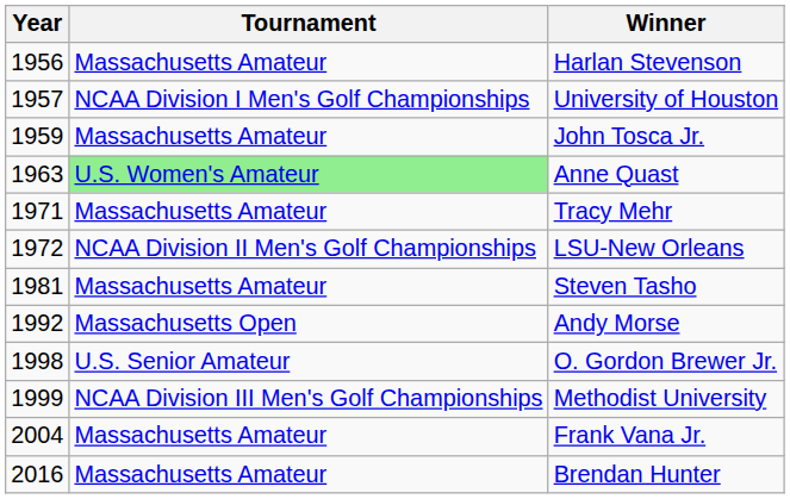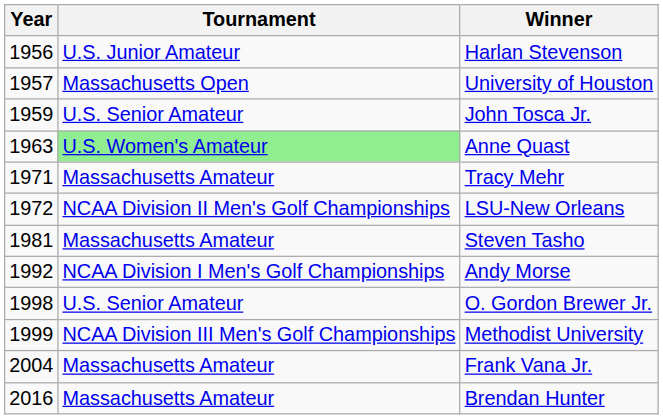Harlan Stevenson | Tournament: Massachusetts Amateur -> U.S. Junior Amateur
University of Houston | Tournament: NCAA Division I Men's Golf Championships -> Massachusetts Open
John Tosca Jr. | Tournament: Massachusetts Amateur -> U.S. Senior Amateur
Andy Morse | Tournament: Massachusetts Open -> NCAA Division I Men's Golf Championships
